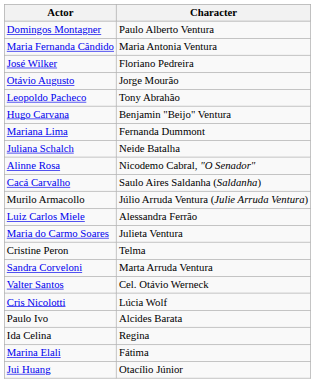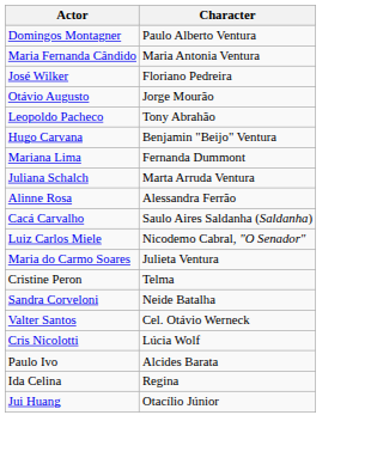Juliana Schalch | Character: Neide Batalha -> Marta Arruda Ventura
Alinne Rosa | Character: Nicodemo Cabral, "O Senador" -> Alessandra Ferrão
- row: Murilo Armacollo | Júlio Arruda Ventura (Julie Arruda Ventura)
Luiz Carlos Miele | Character: Alessandra Ferrão -> Nicodemo Cabral, "O Senador"
Sandra Corveloni | Character: Marta Arruda Ventura -> Neide Batalha
- row: Marina Elali | Fátima
